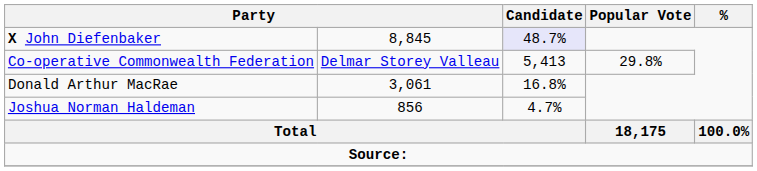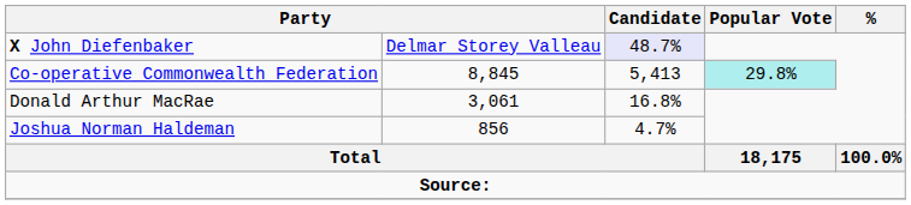X John Diefenbaker | column 2: 8,845 -> Delmar Storey Valleau
Co-operative Commonwealth Federation | column 2: Delmar Storey Valleau -> 8,845
Co-operative Commonwealth Federation | Popular Vote: no background -> paleturquoise background
